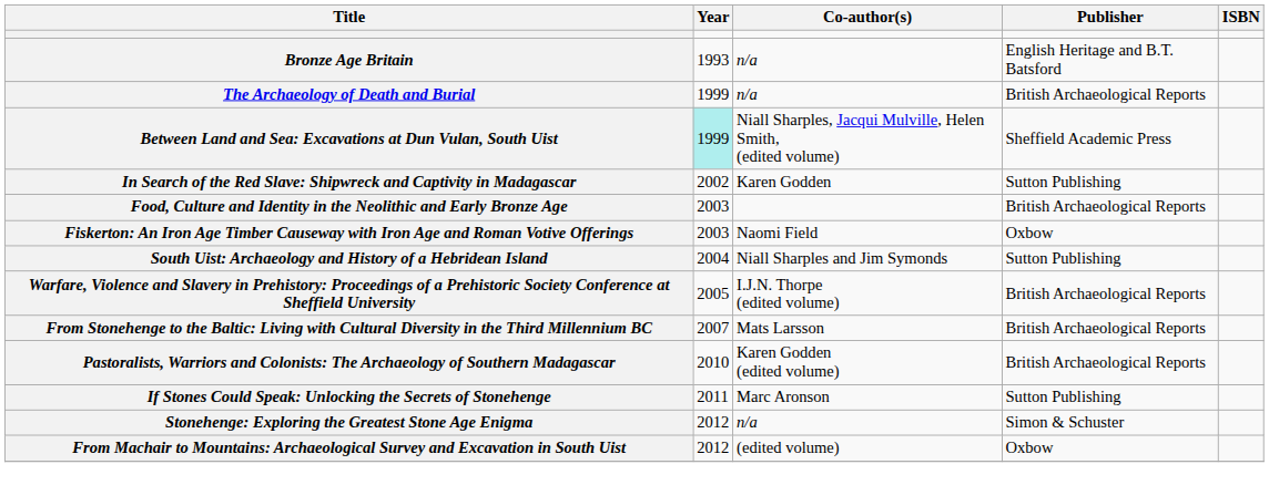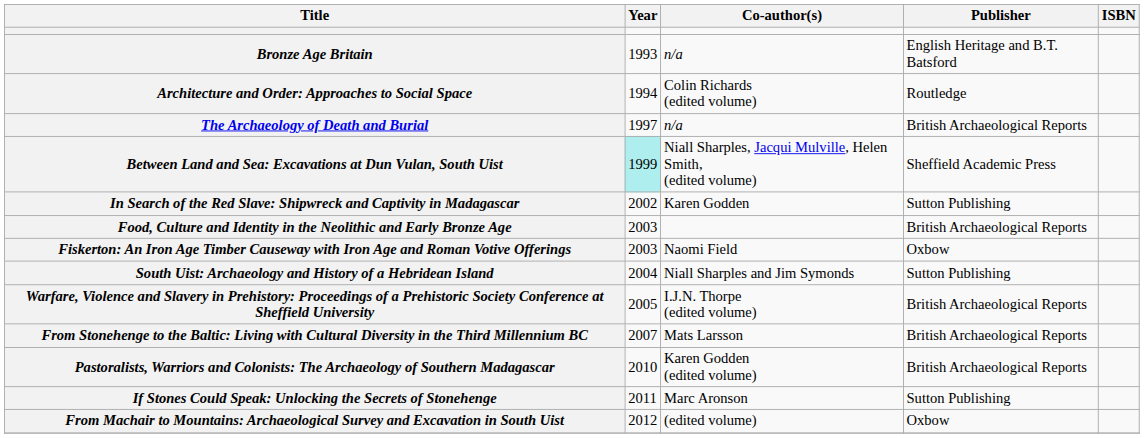+ row: Architecture and Order: Approaches to Social Space | 1994 | Colin Richards (edited volume) | Routledge
The Archaeology of Death and Burial | Year: 1999 -> 1997
- row: Stonehenge: Exploring the Greatest Stone Age Enigma | 2012 | n/a | Simon & Schuster
